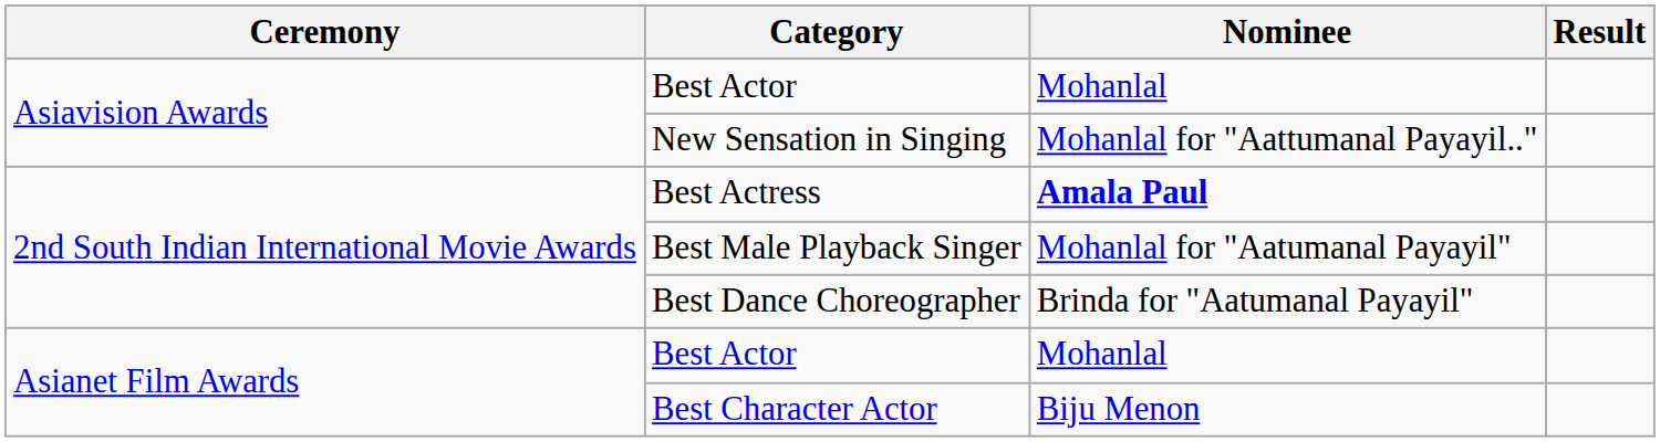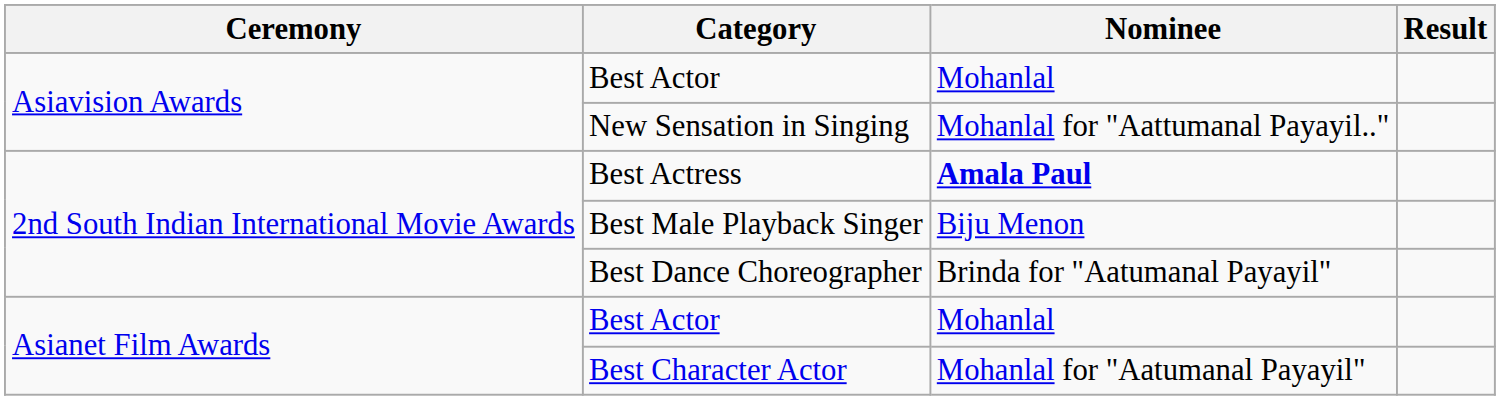Best Male Playback Singer | Nominee: Mohanlal for "Aatumanal Payayil" -> Biju Menon
Best Character Actor | Nominee: Biju Menon -> Mohanlal for "Aatumanal Payayil"
